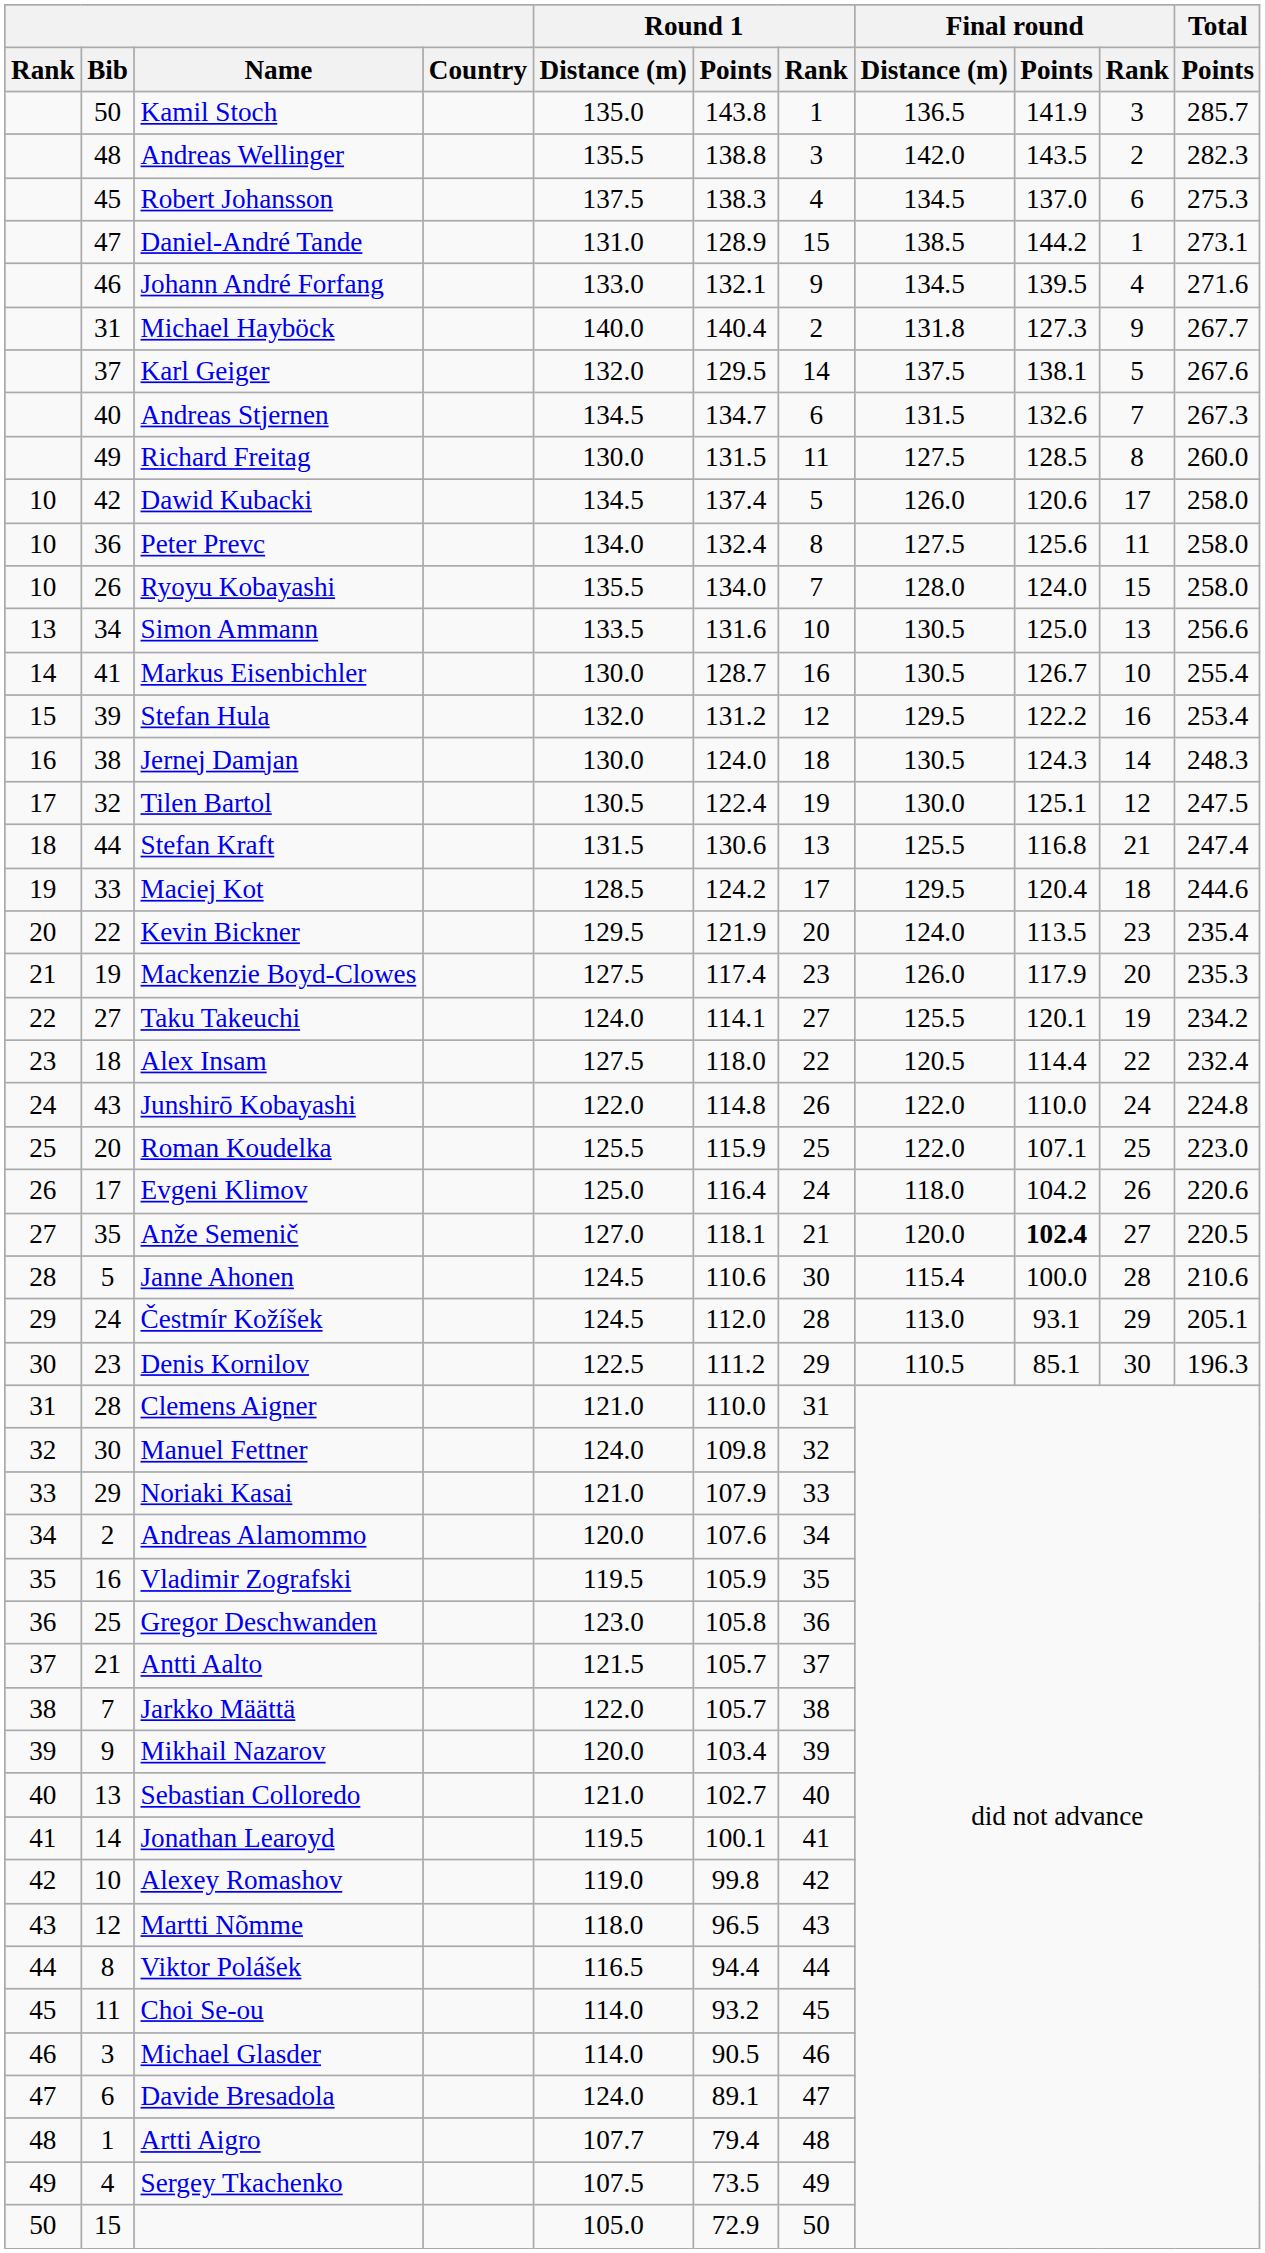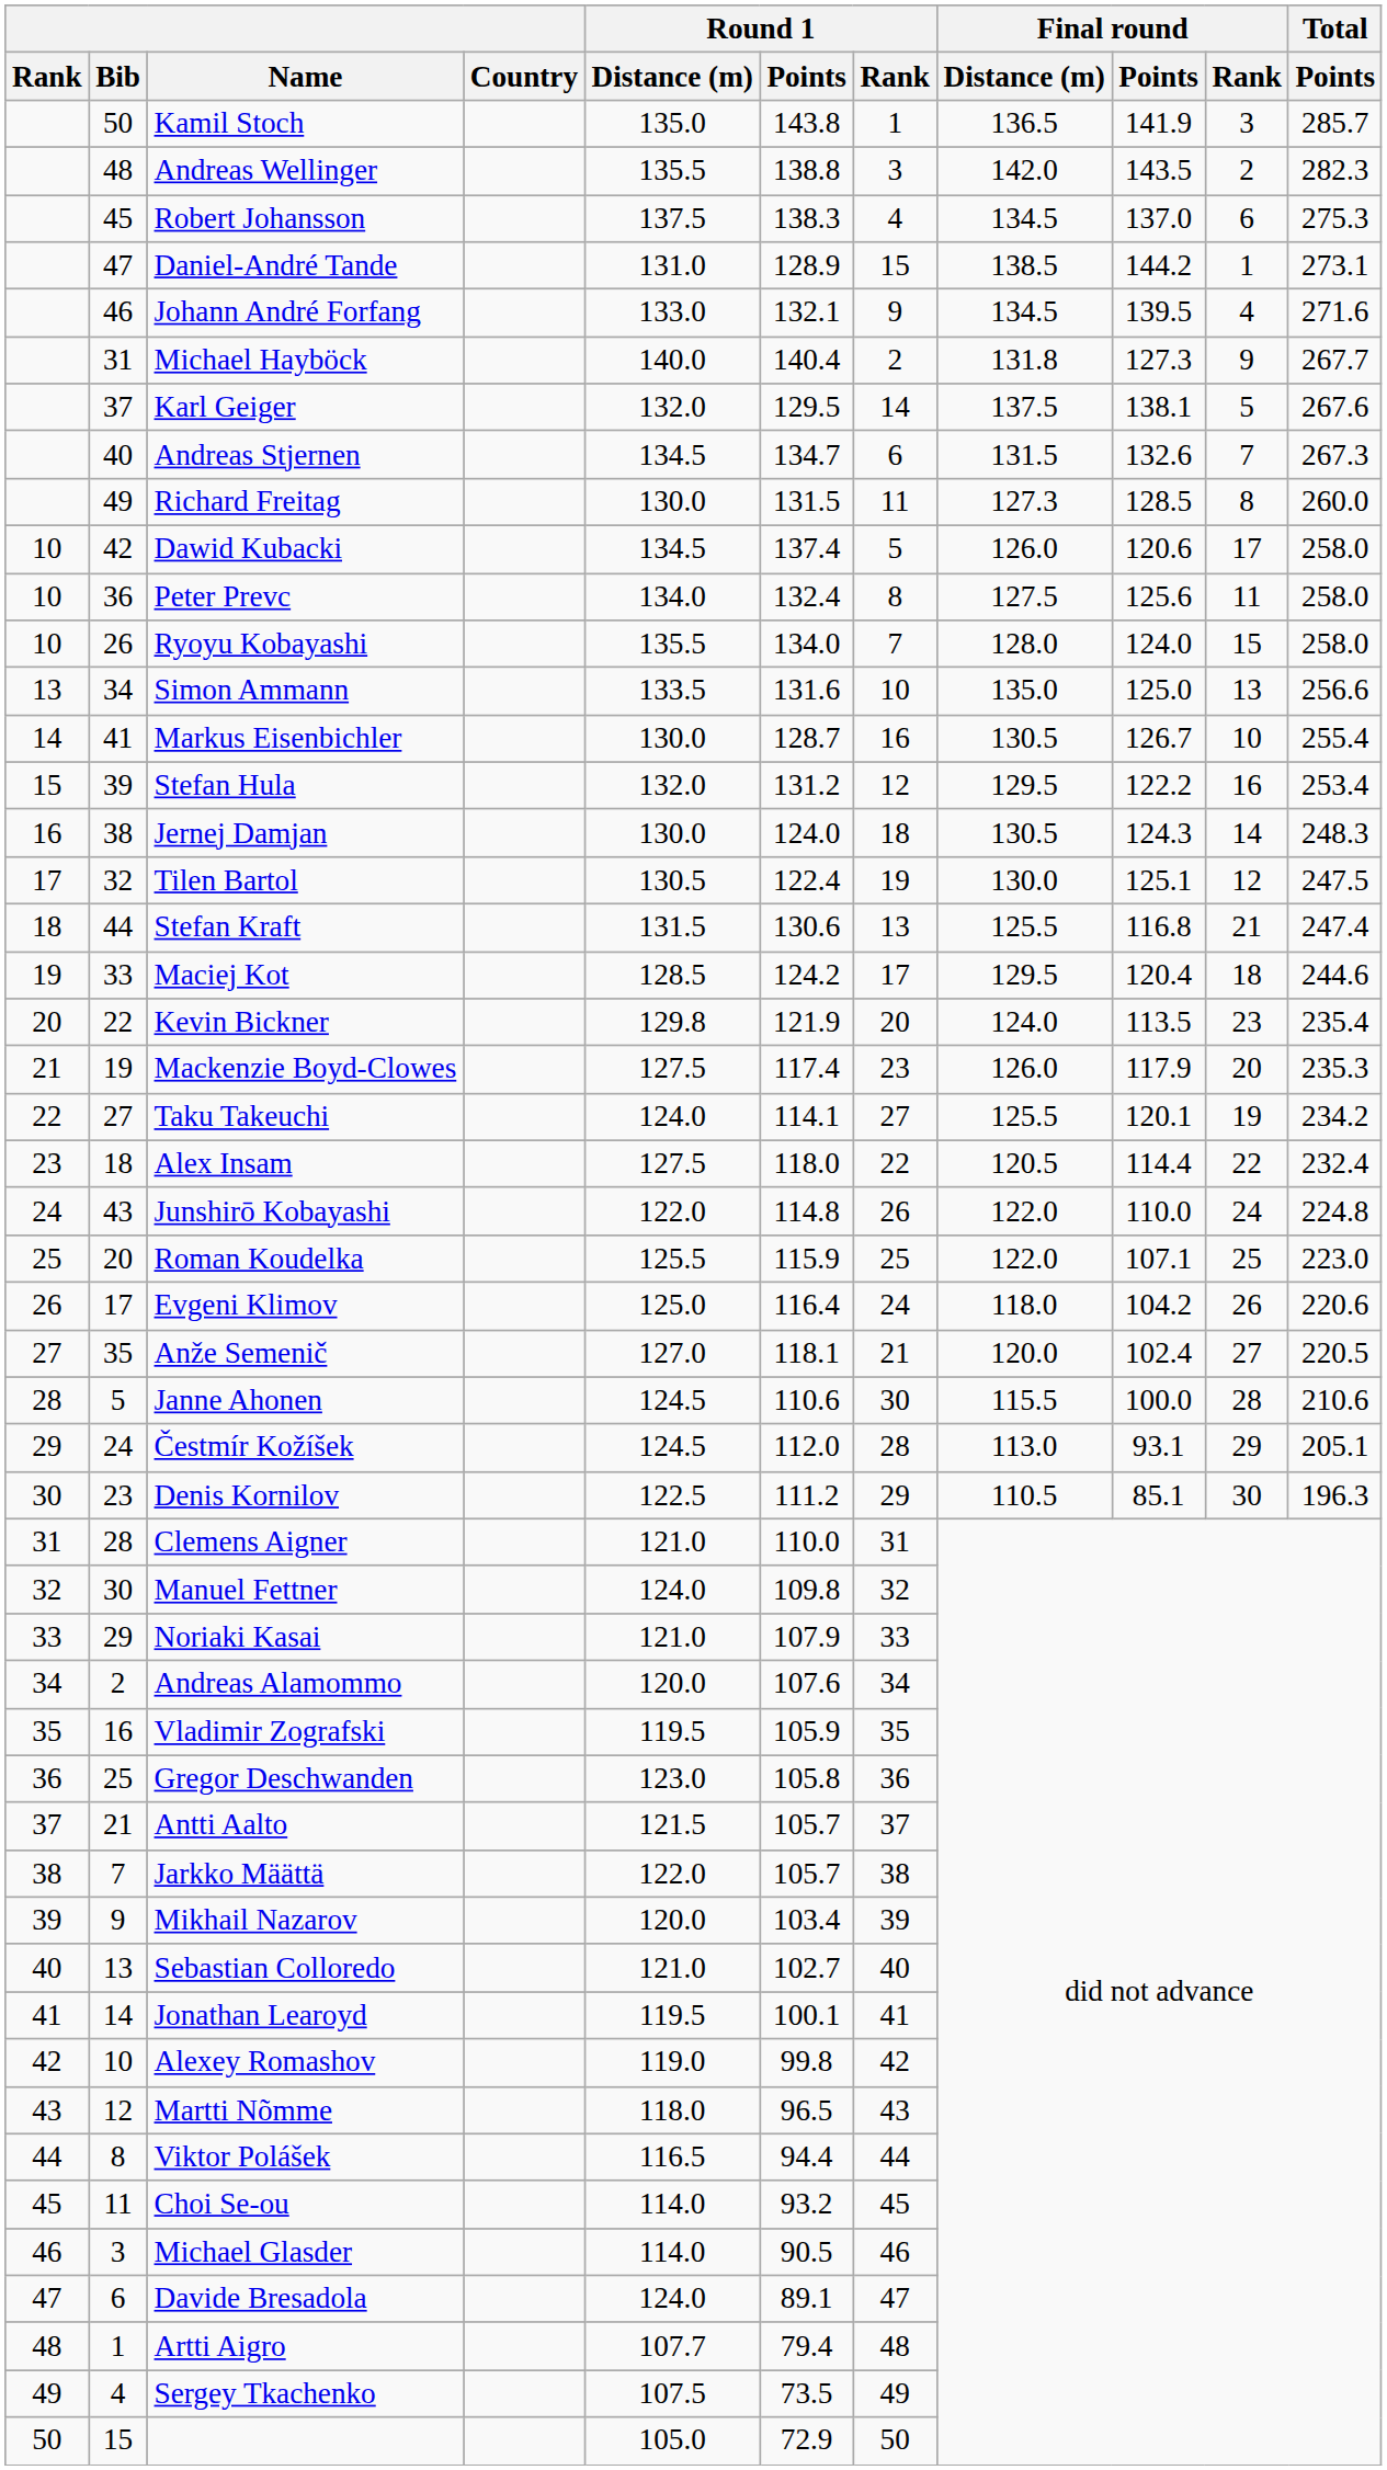Richard Freitag | Final round / Distance (m): 127.5 -> 127.3
Simon Ammann | Final round / Distance (m): 130.5 -> 135.0
Kevin Bickner | Round 1 / Distance (m): 129.5 -> 129.8
Anže Semenič | Final round / Points: bold -> normal
Janne Ahonen | Final round / Distance (m): 115.4 -> 115.5
